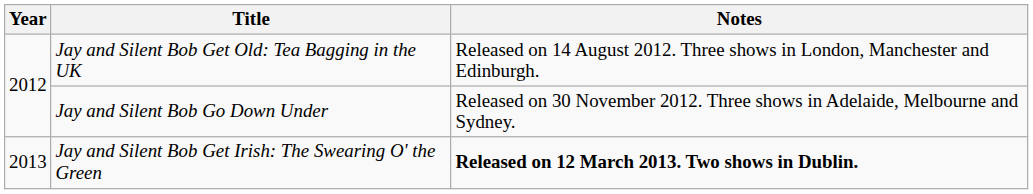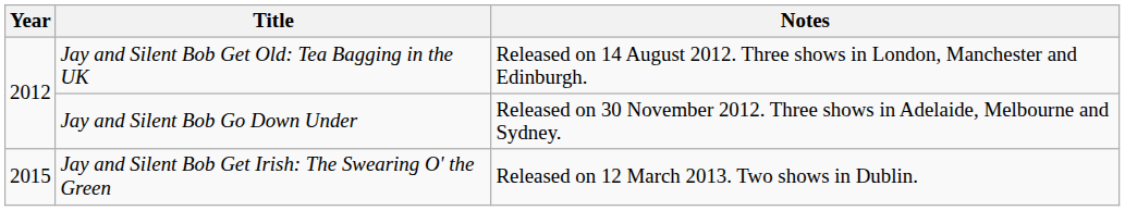Jay and Silent Bob Get Irish: The Swearing O' the Green | Year: 2013 -> 2015
Jay and Silent Bob Get Irish: The Swearing O' the Green | Notes: bold -> normal
